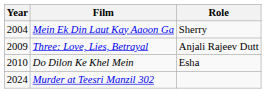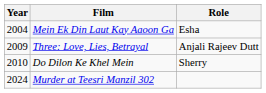Mein Ek Din Laut Kay Aaoon Ga | Role: Sherry -> Esha
Do Dilon Ke Khel Mein | Role: Esha -> Sherry
